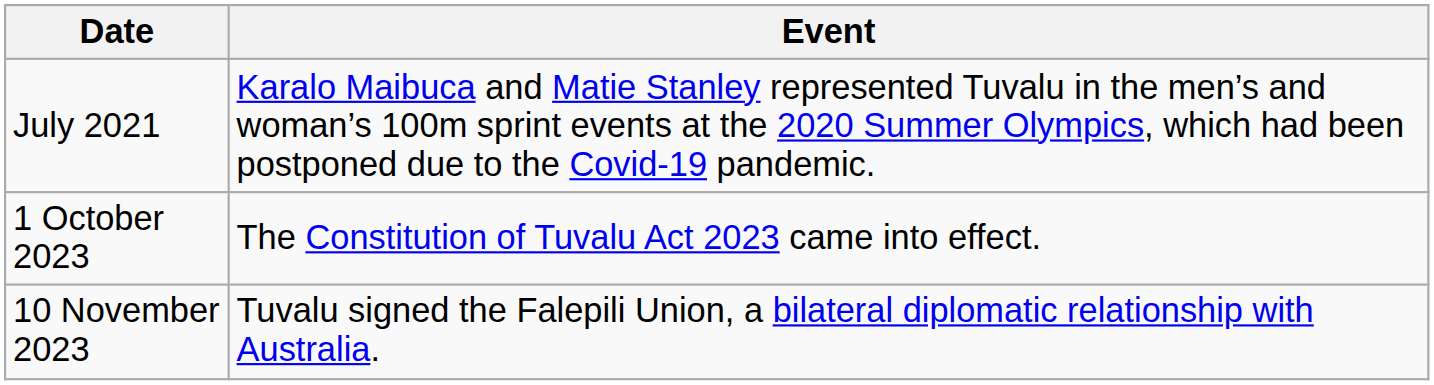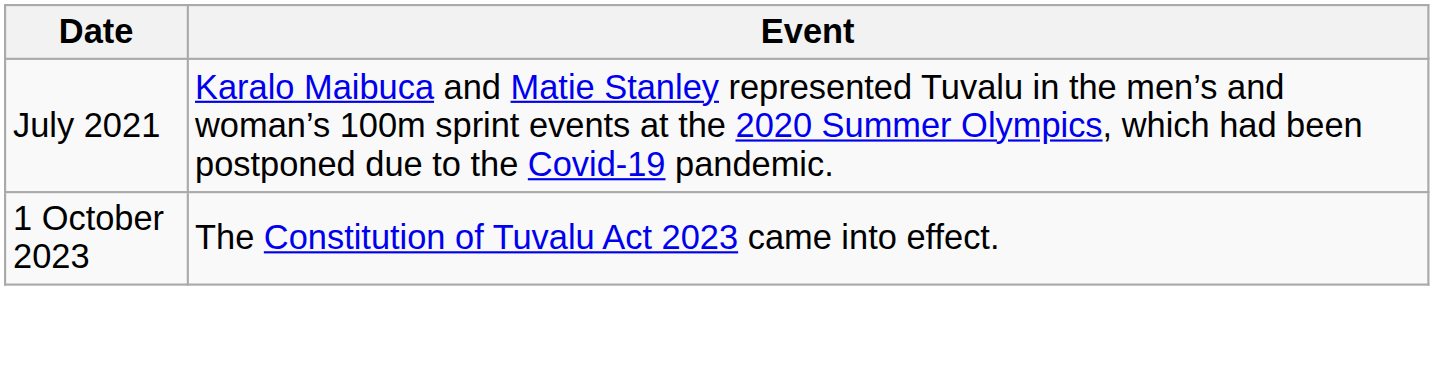- row: 10 November 2023 | Tuvalu signed the Falepili Union, a bilateral diplomatic relationship with Australia.
